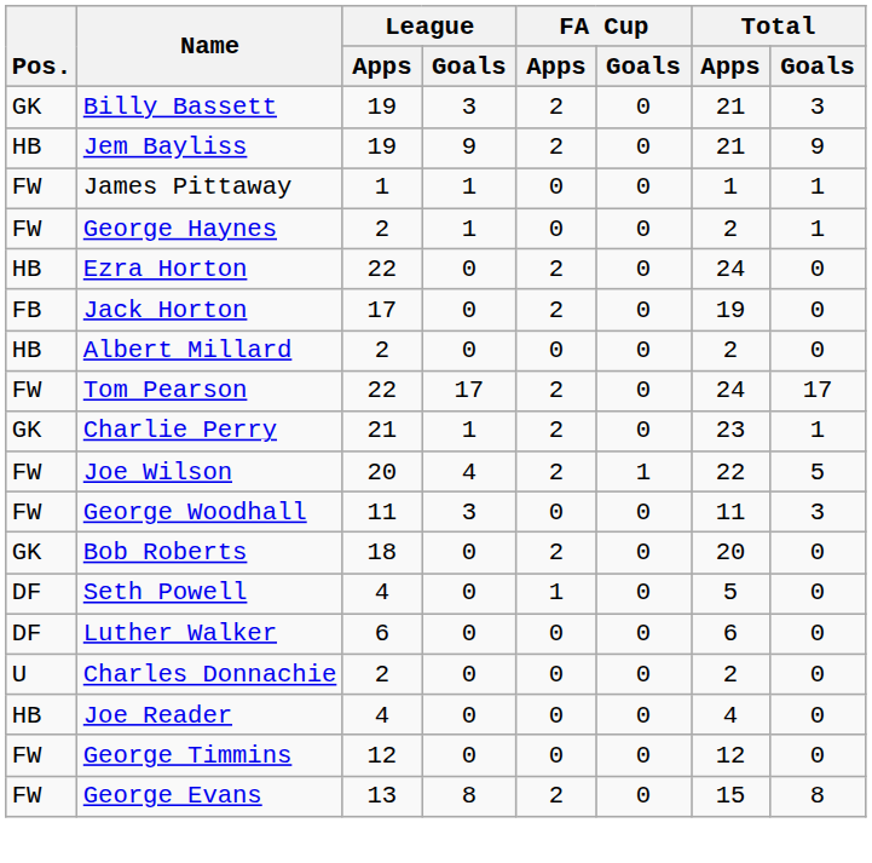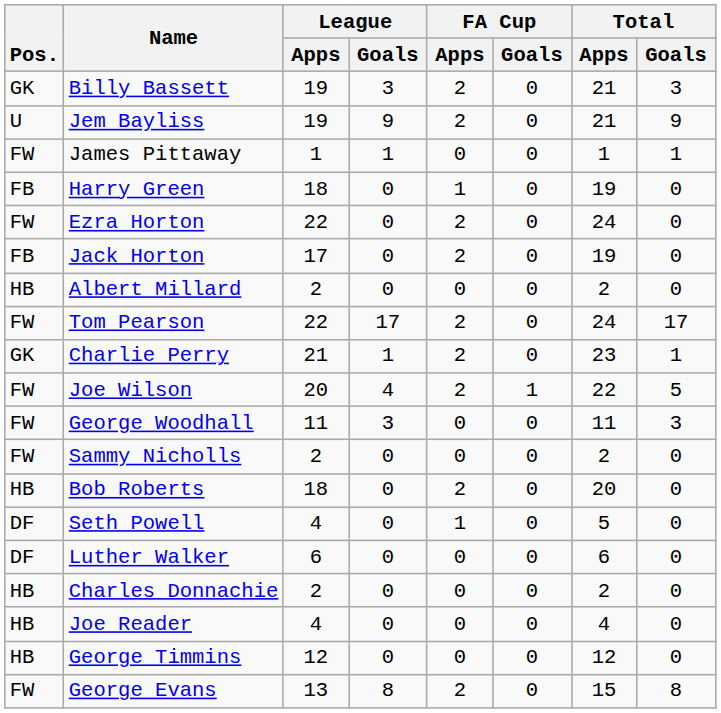Jem Bayliss | Pos.: HB -> U
+ row: FB | Harry Green | 18 | 0 | 1 | 0 | 19 | 0
- row: FW | George Haynes | 2 | 1 | 0 | 0 | 2 | 1
Ezra Horton | Pos.: HB -> FW
+ row: FW | Sammy Nicholls | 2 | 0 | 0 | 0 | 2 | 0
Bob Roberts | Pos.: GK -> HB
Charles Donnachie | Pos.: U -> HB
George Timmins | Pos.: FW -> HB
